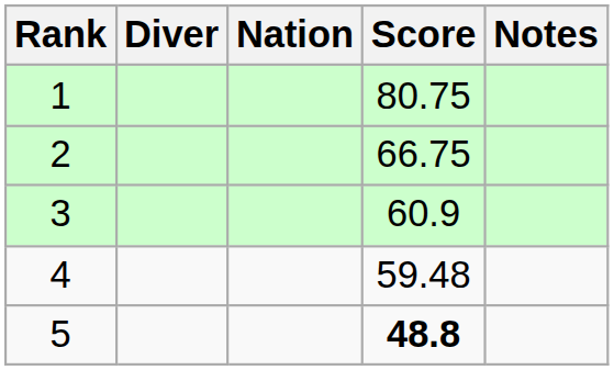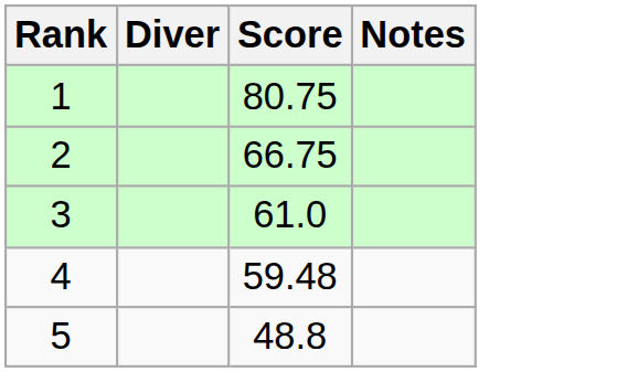- column: Nation
3 | Score: 60.9 -> 61.0
5 | Score: bold -> normal
